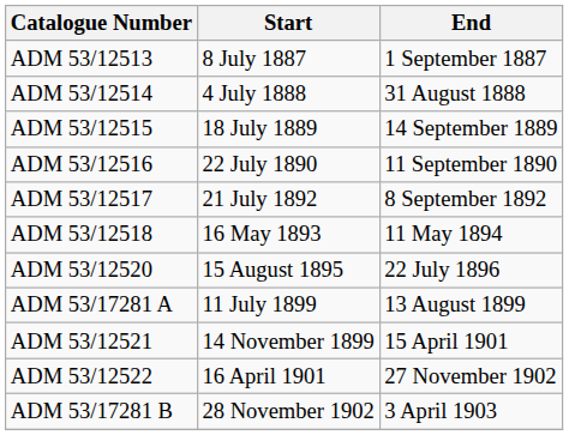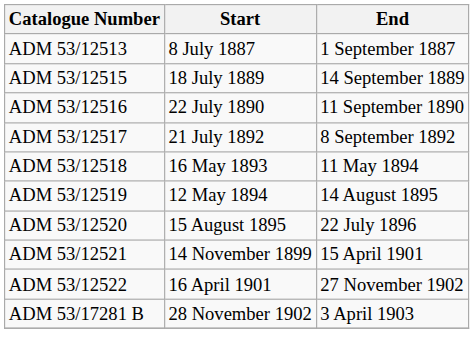- row: ADM 53/12514 | 4 July 1888 | 31 August 1888
+ row: ADM 53/12519 | 12 May 1894 | 14 August 1895
- row: ADM 53/17281 A | 11 July 1899 | 13 August 1899
